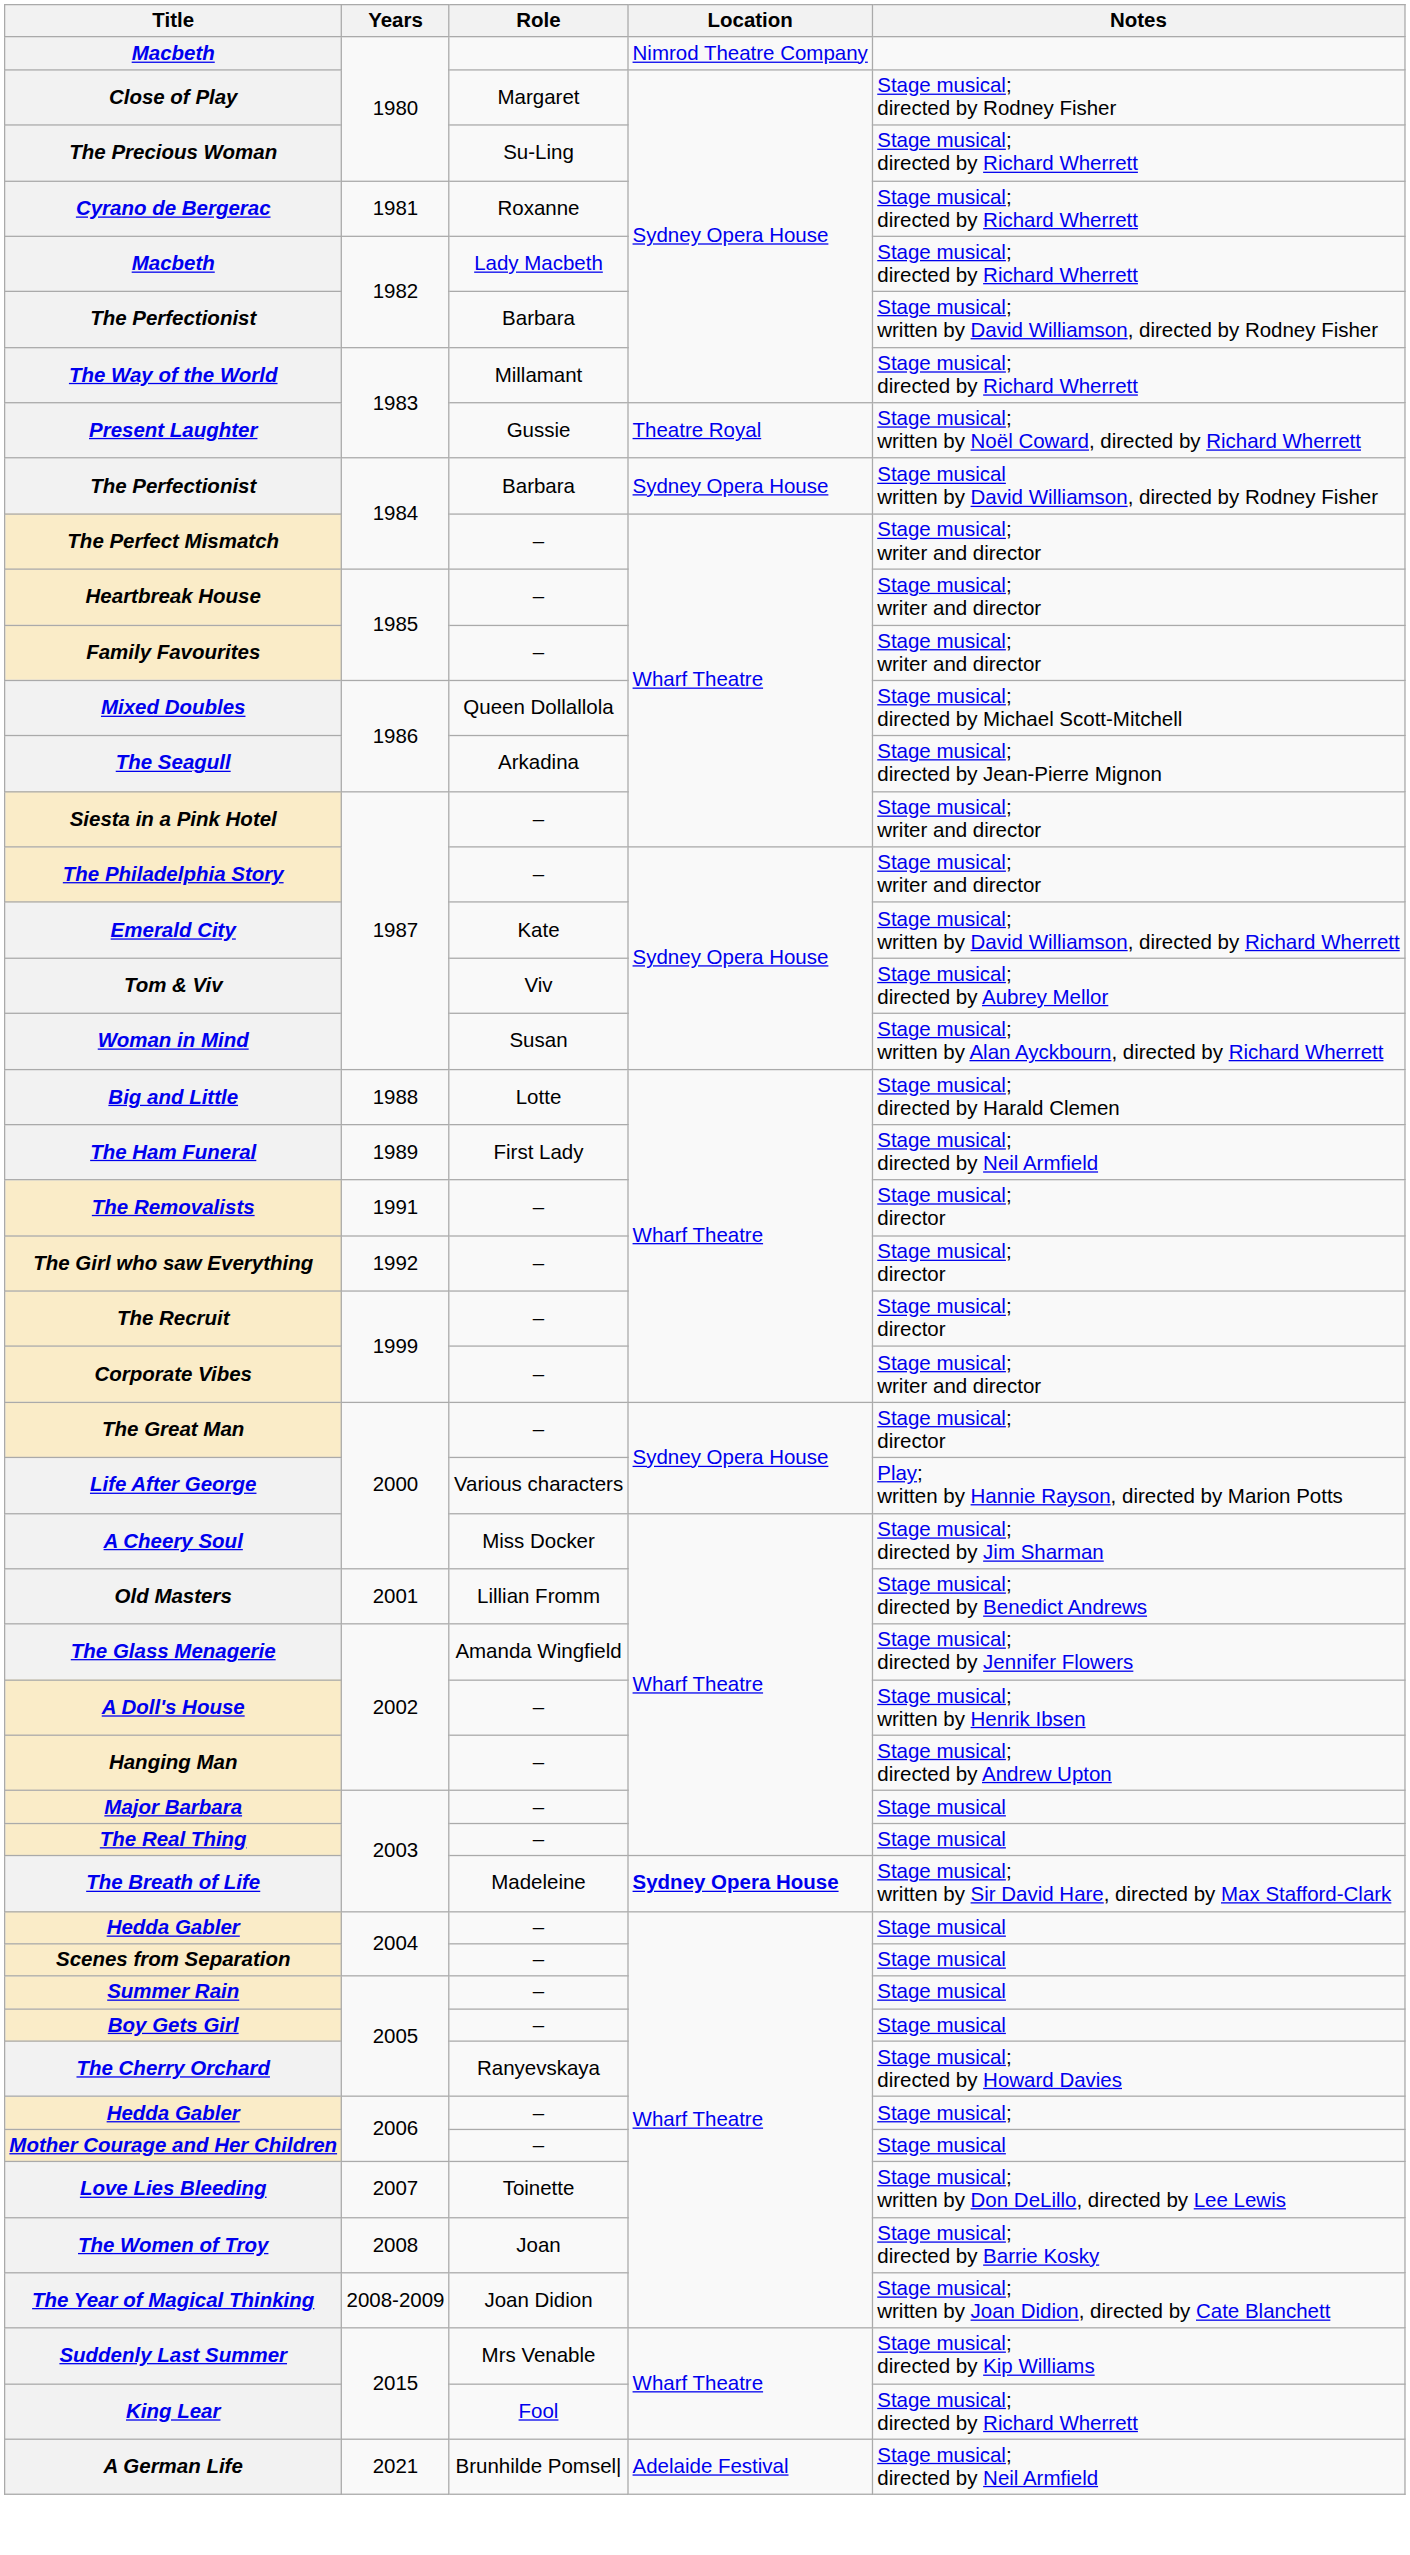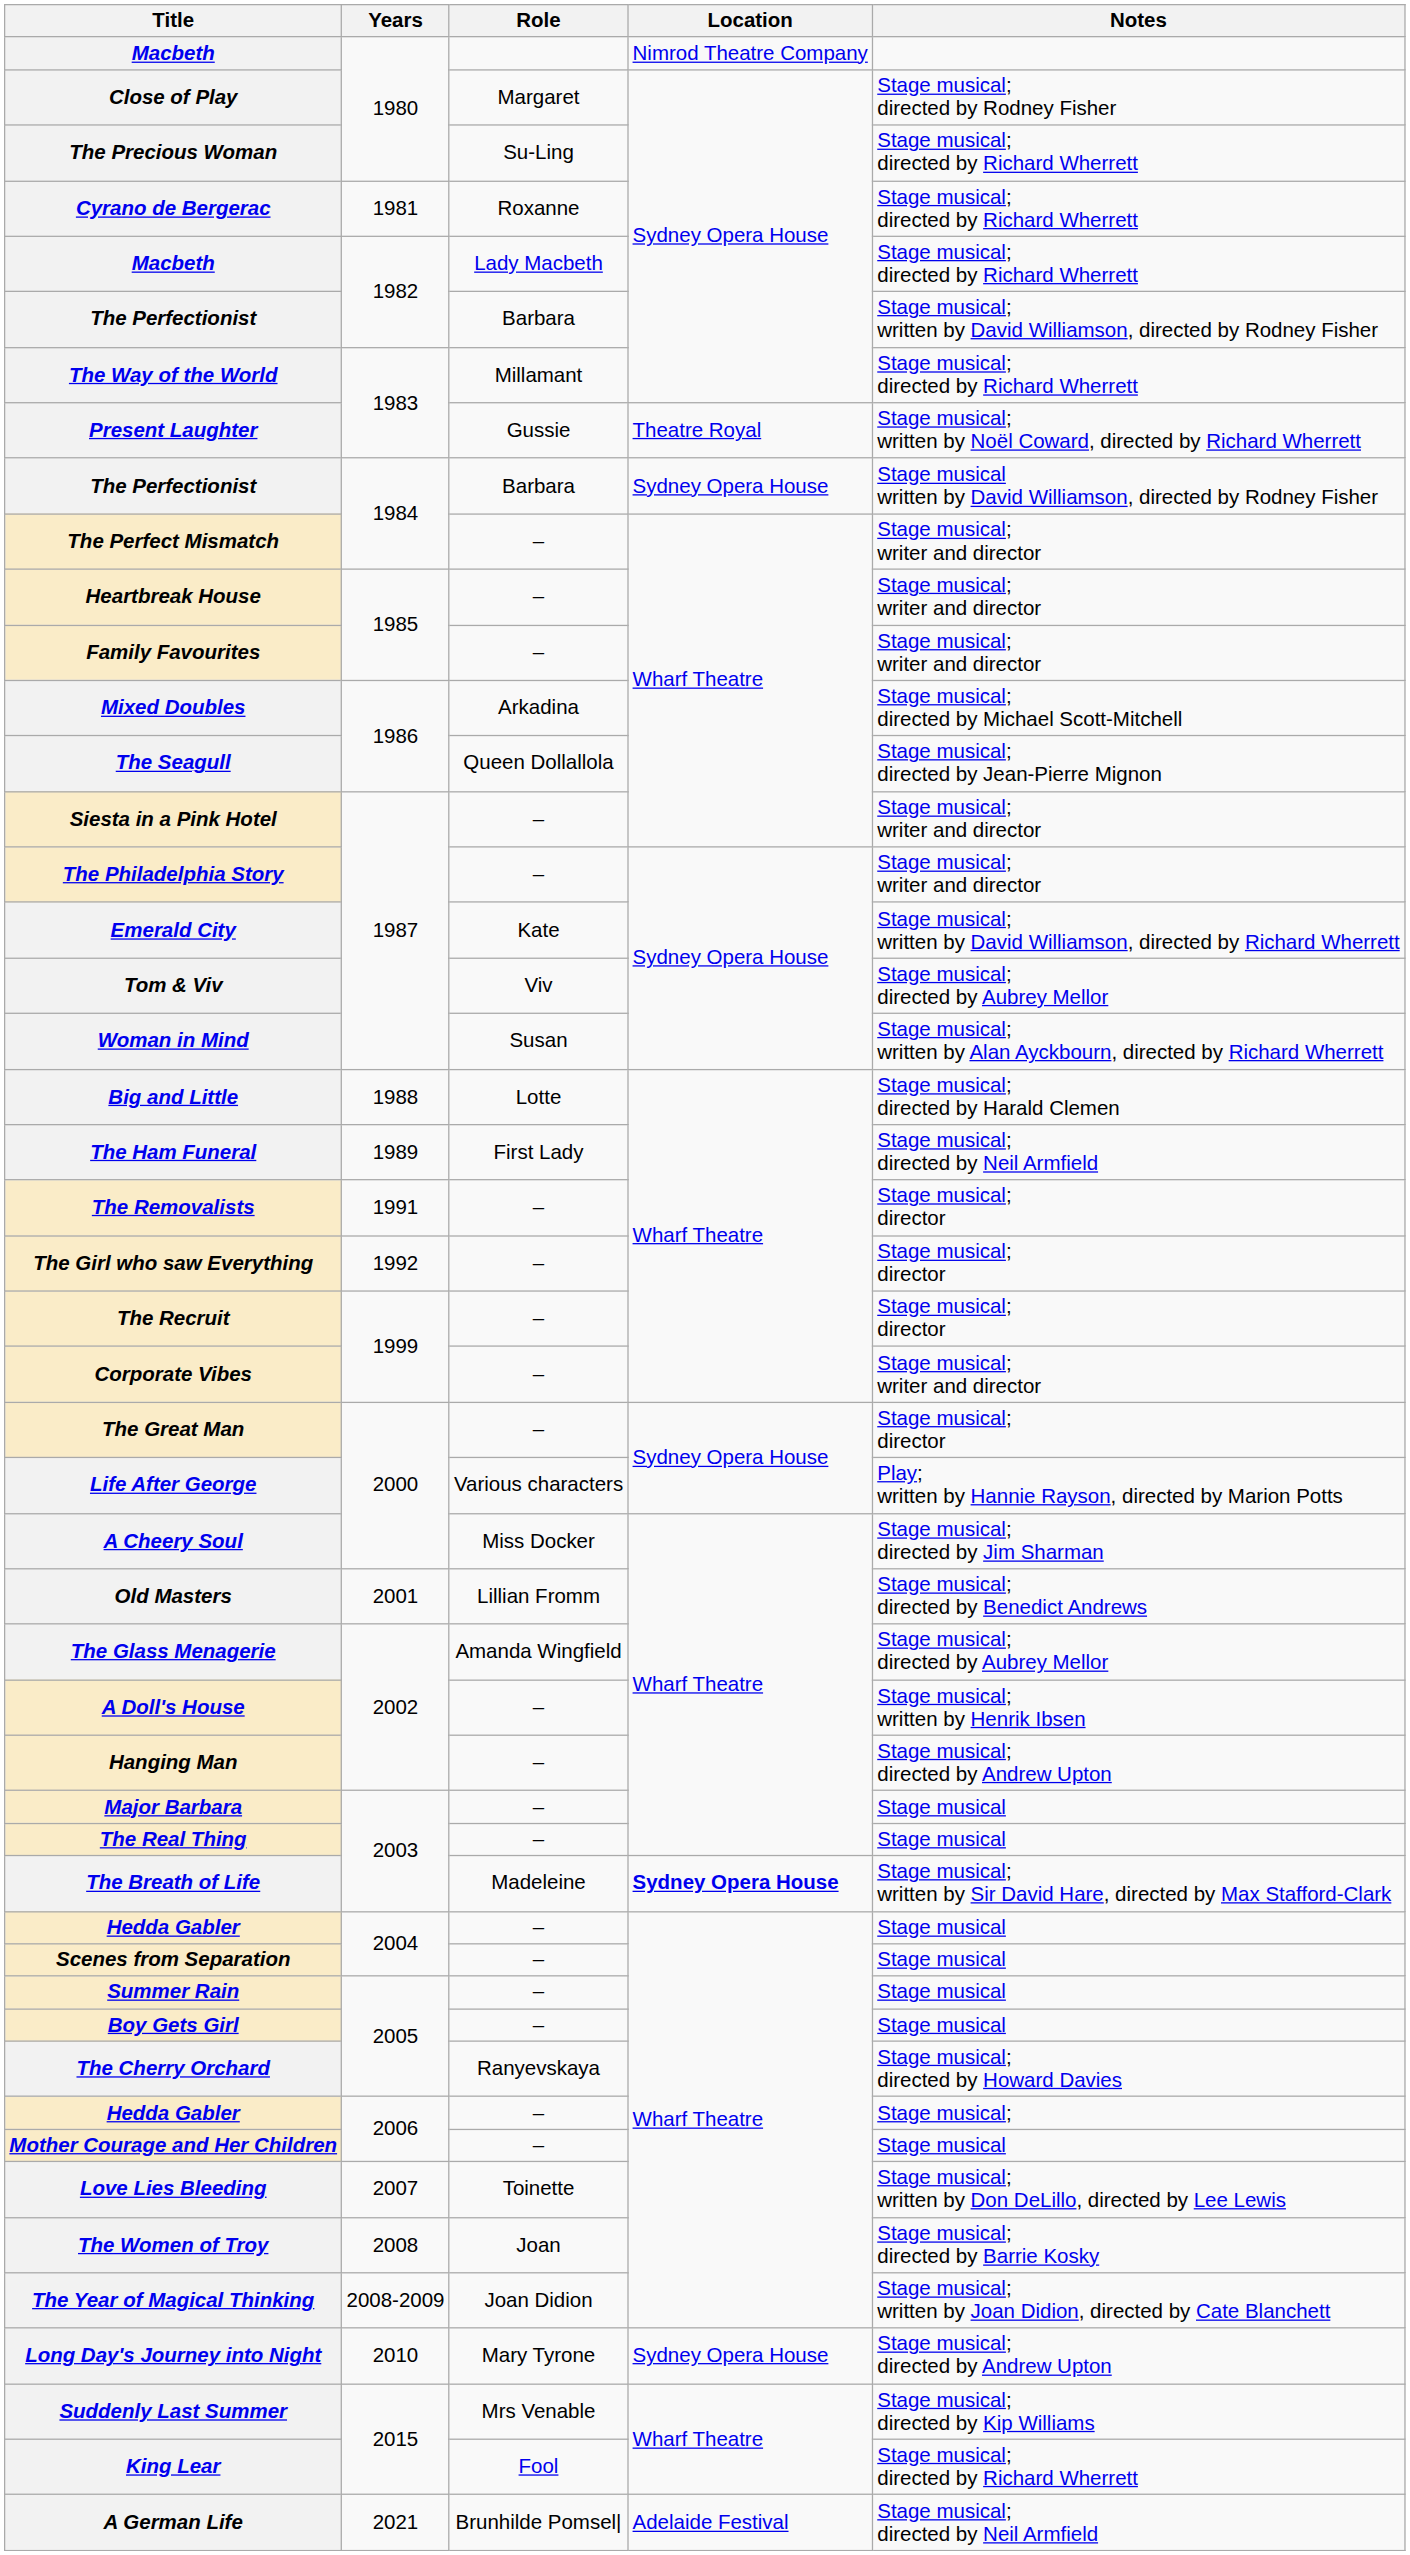Mixed Doubles | Role: Queen Dollallola -> Arkadina
The Seagull | Role: Arkadina -> Queen Dollallola
The Glass Menagerie | Notes: Stage musical; directed by Jennifer Flowers -> Stage musical; directed by Aubrey Mellor
+ row: Long Day's Journey into Night | 2010 | Mary Tyrone | Sydney Opera House | Stage musical; directed by Andrew Upton
